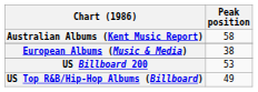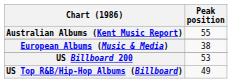Australian Albums (Kent Music Report) | Peak position: 58 -> 55
